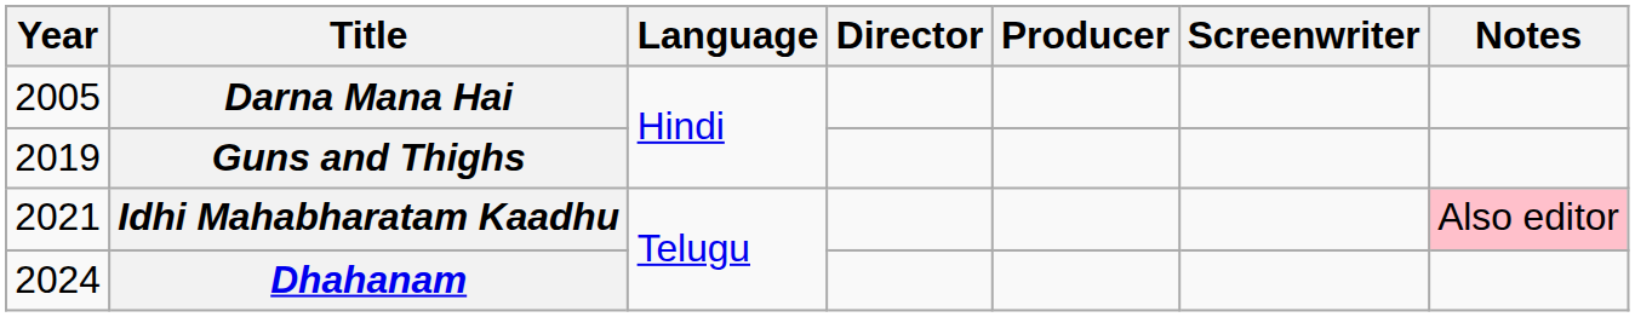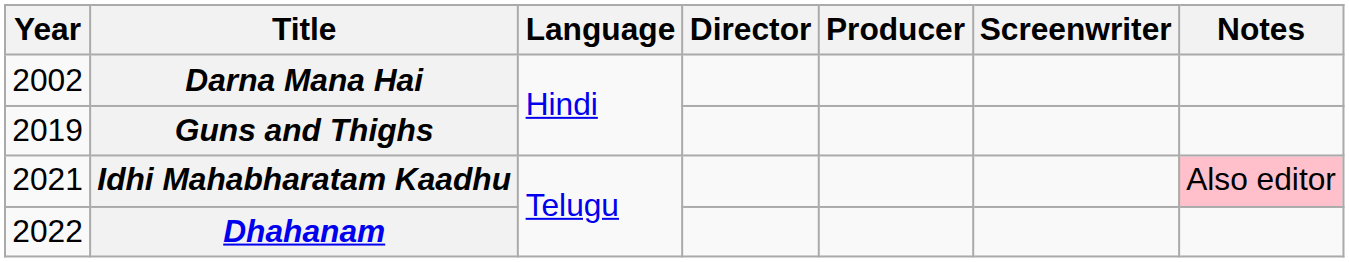Darna Mana Hai | Year: 2005 -> 2002
Dhahanam | Year: 2024 -> 2022
